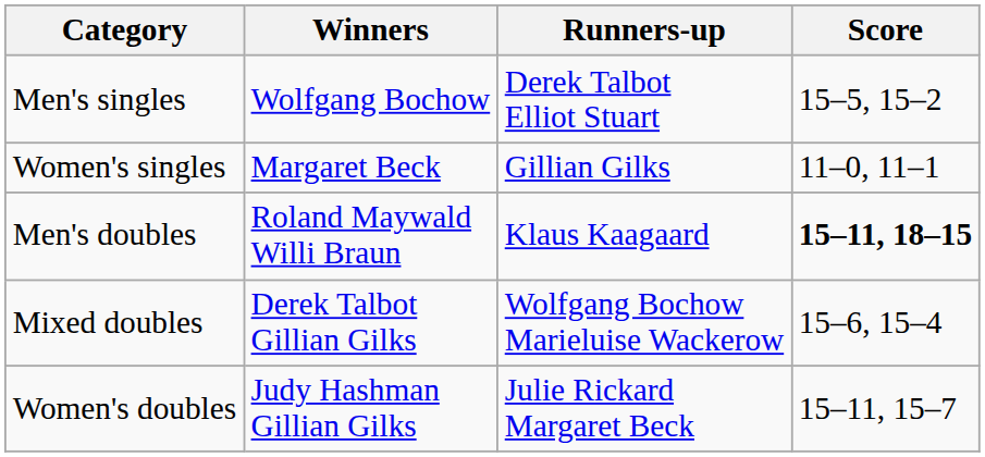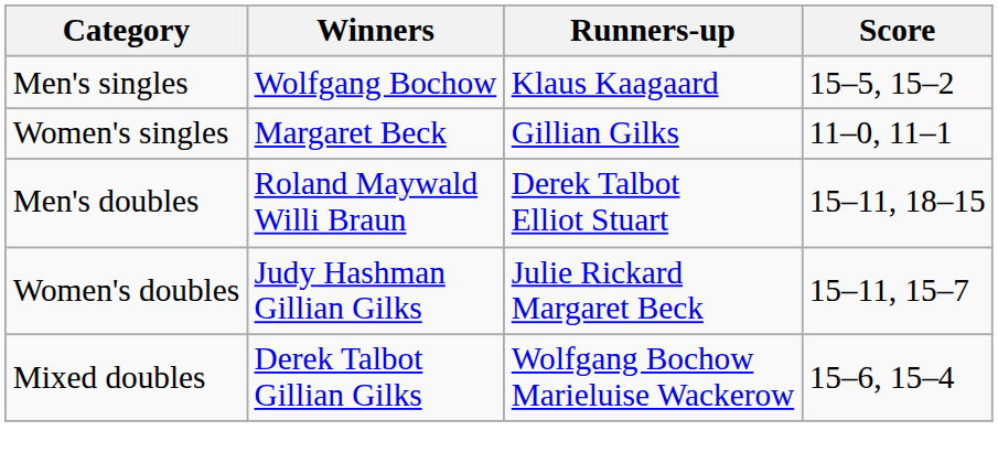Men's singles | Runners-up: Derek Talbot Elliot Stuart -> Klaus Kaagaard
Men's doubles | Runners-up: Klaus Kaagaard -> Derek Talbot Elliot Stuart
Men's doubles | Score: bold -> normal
rows swapped: Women's doubles <-> Mixed doubles
